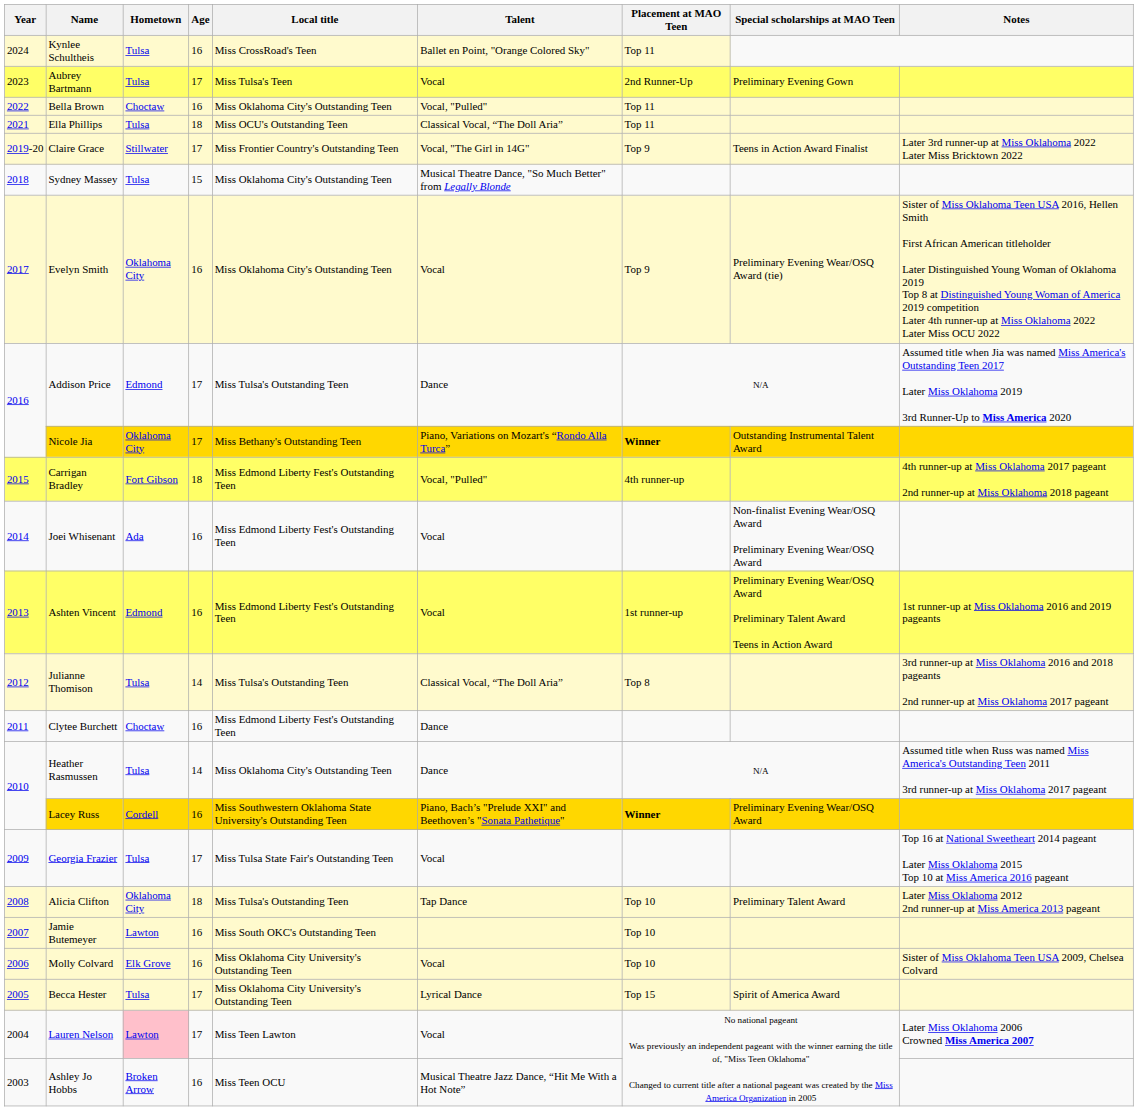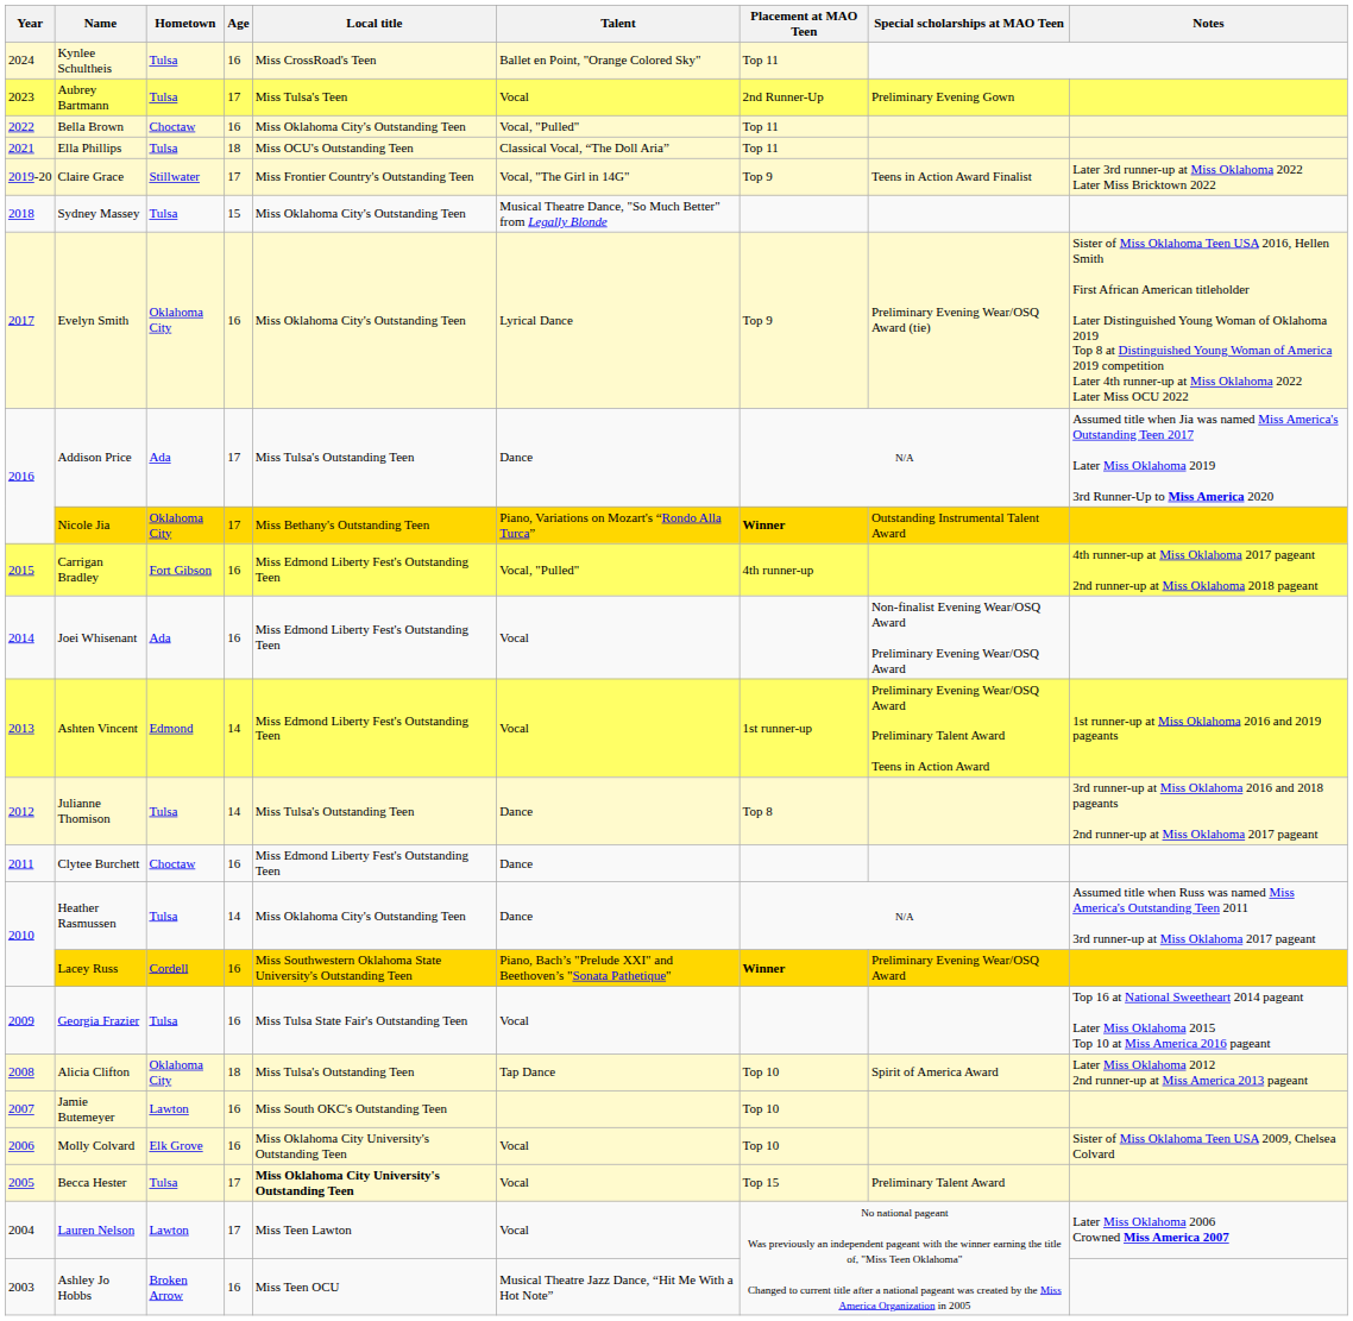Evelyn Smith | Talent: Vocal -> Lyrical Dance
Addison Price | Hometown: Edmond -> Ada
Carrigan Bradley | Age: 18 -> 16
Ashten Vincent | Age: 16 -> 14
Julianne Thomison | Talent: Classical Vocal, “The Doll Aria” -> Dance
Georgia Frazier | Age: 17 -> 16
Alicia Clifton | Special scholarships at MAO Teen: Preliminary Talent Award -> Spirit of America Award
Becca Hester | Local title: normal -> bold
Becca Hester | Talent: Lyrical Dance -> Vocal
Becca Hester | Special scholarships at MAO Teen: Spirit of America Award -> Preliminary Talent Award
Lauren Nelson | Hometown: pink background -> no background
